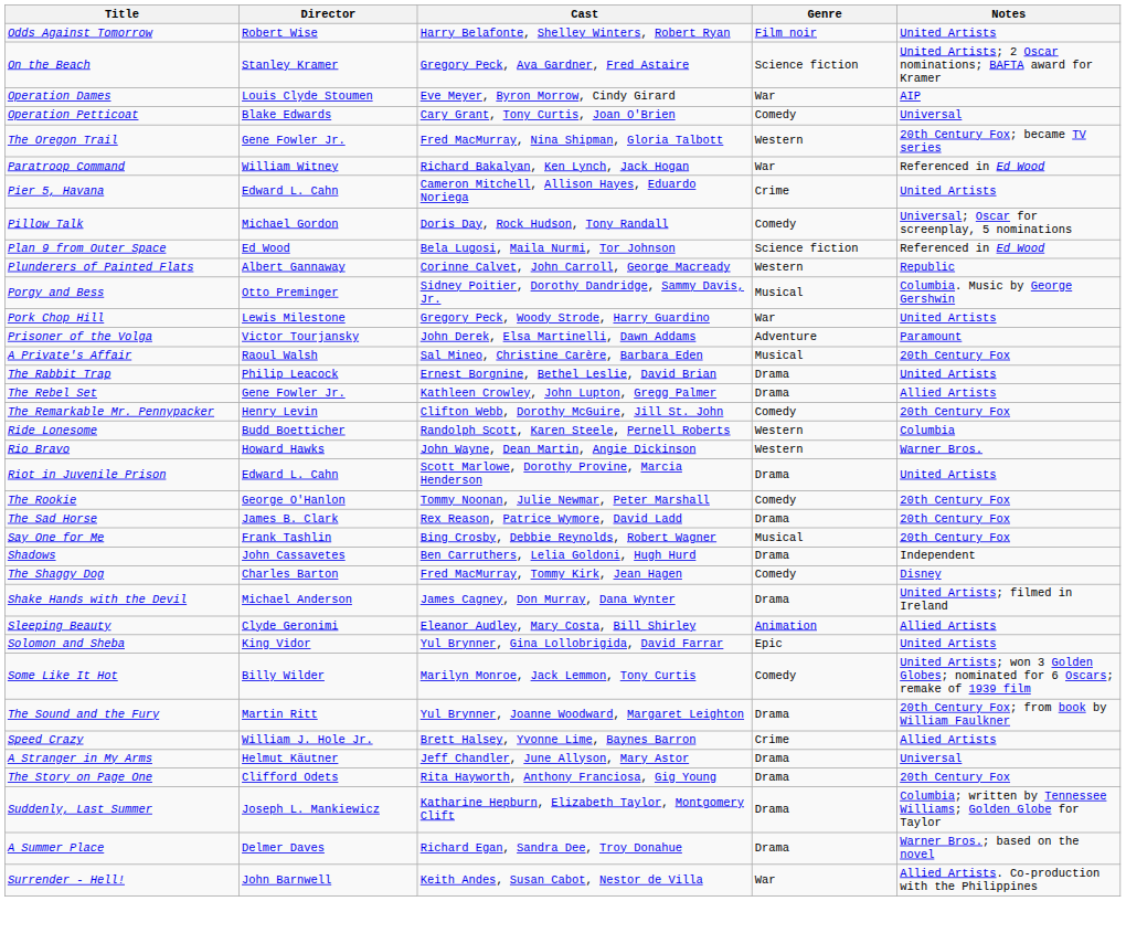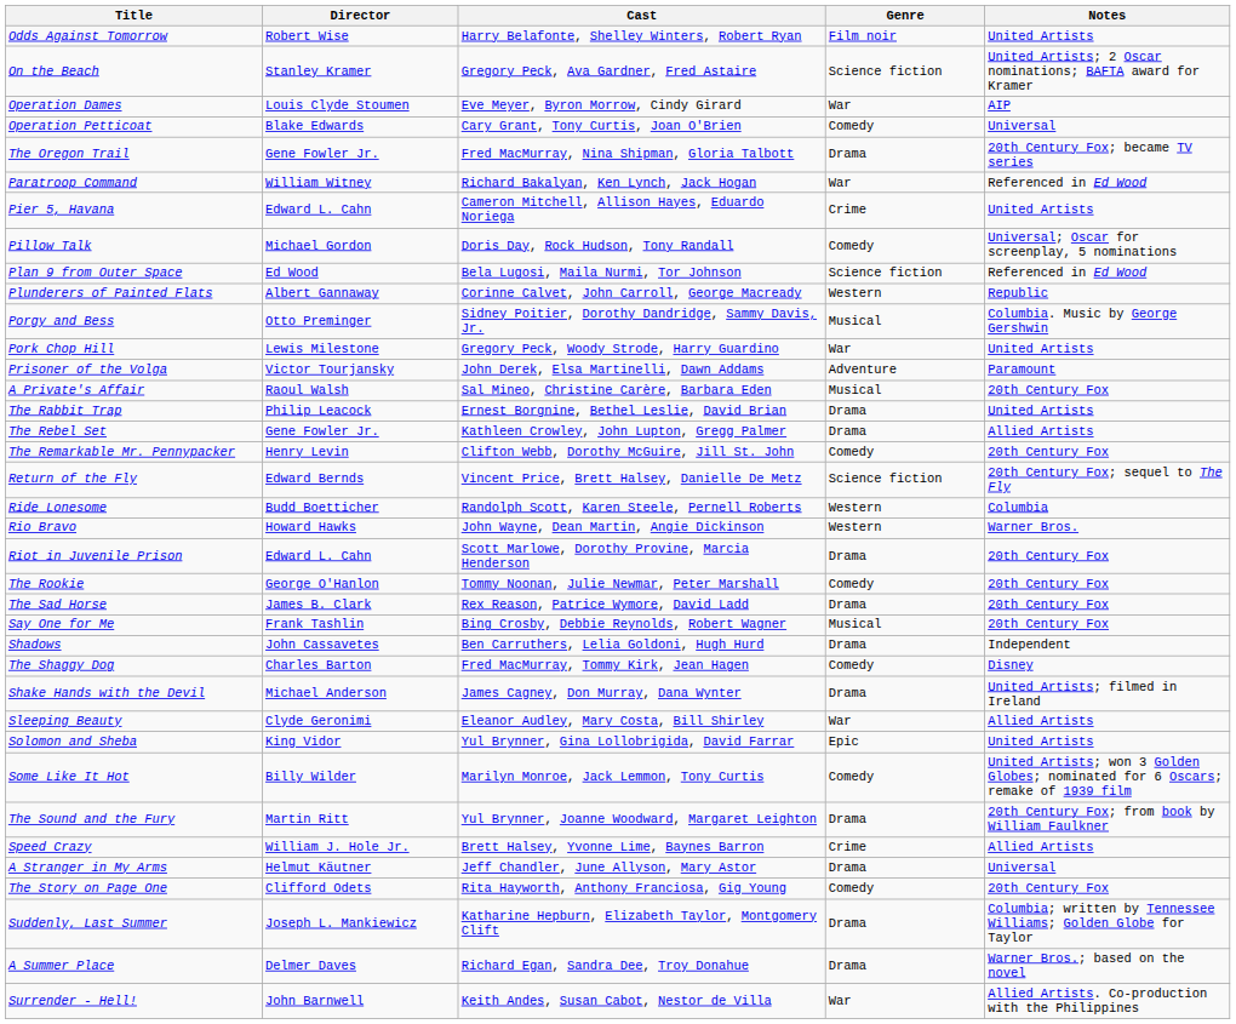The Oregon Trail | Genre: Western -> Drama
+ row: Return of the Fly | Edward Bernds | Vincent Price, Brett Halsey, Danielle De Metz | Science fiction | 20th Century Fox; sequel to The Fly
Riot in Juvenile Prison | Notes: United Artists -> 20th Century Fox
Sleeping Beauty | Genre: Animation -> War
The Story on Page One | Genre: Drama -> Comedy
